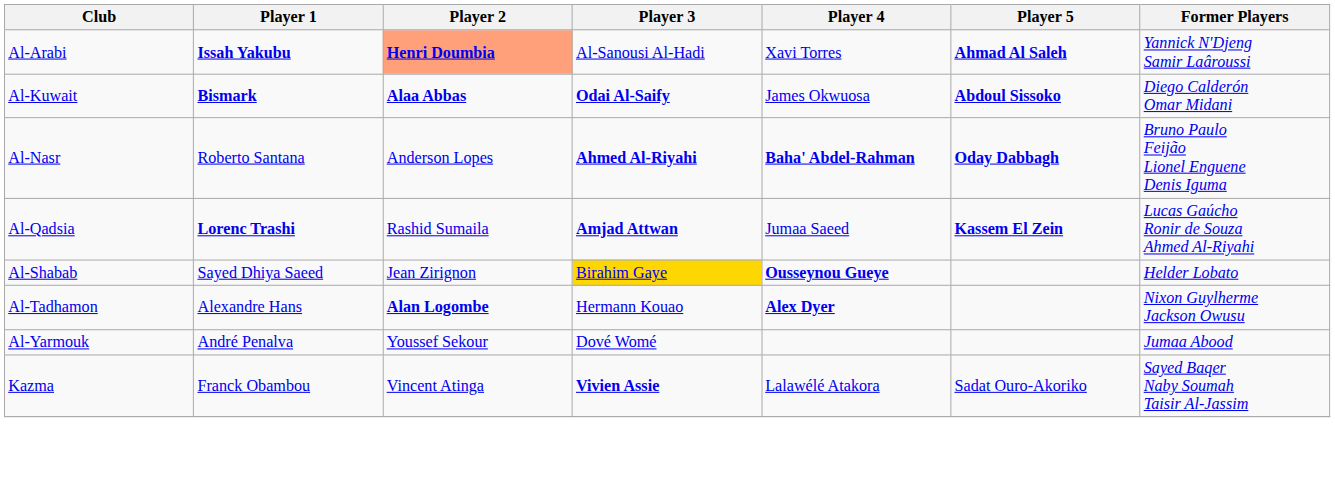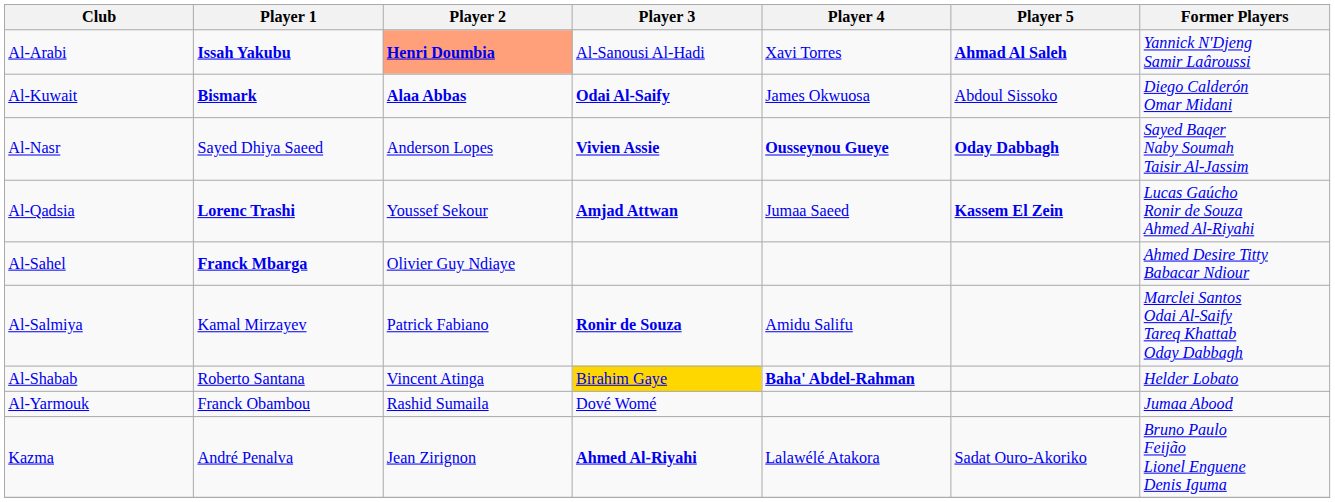Al-Kuwait | Player 5: bold -> normal
Al-Nasr | Player 1: Roberto Santana -> Sayed Dhiya Saeed
Al-Nasr | Player 3: Ahmed Al-Riyahi -> Vivien Assie
Al-Nasr | Player 4: Baha' Abdel-Rahman -> Ousseynou Gueye
Al-Nasr | Former Players: Bruno Paulo Feijão Lionel Enguene Denis Iguma -> Sayed Baqer Naby Soumah Taisir Al-Jassim
Al-Qadsia | Player 2: Rashid Sumaila -> Youssef Sekour
+ row: Al-Sahel | Franck Mbarga | Olivier Guy Ndiaye | Ahmed Desire Titty Babacar Ndiour
+ row: Al-Salmiya | Kamal Mirzayev | Patrick Fabiano | Ronir de Souza | Amidu Salifu | Marclei Santos Odai Al-Saify Tareq Khattab Oday Dabbagh
Al-Shabab | Player 1: Sayed Dhiya Saeed -> Roberto Santana
Al-Shabab | Player 2: Jean Zirignon -> Vincent Atinga
Al-Shabab | Player 4: Ousseynou Gueye -> Baha' Abdel-Rahman
- row: Al-Tadhamon | Alexandre Hans | Alan Logombe | Hermann Kouao | Alex Dyer | Nixon Guylherme Jackson Owusu
Al-Yarmouk | Player 1: André Penalva -> Franck Obambou
Al-Yarmouk | Player 2: Youssef Sekour -> Rashid Sumaila
Kazma | Player 1: Franck Obambou -> André Penalva
Kazma | Player 2: Vincent Atinga -> Jean Zirignon
Kazma | Player 3: Vivien Assie -> Ahmed Al-Riyahi
Kazma | Former Players: Sayed Baqer Naby Soumah Taisir Al-Jassim -> Bruno Paulo Feijão Lionel Enguene Denis Iguma
